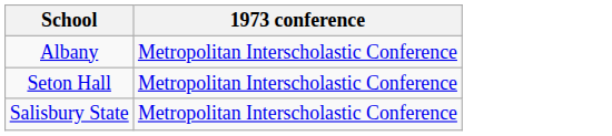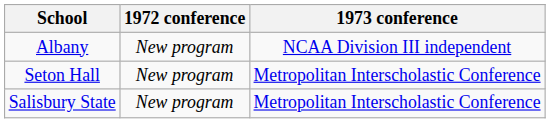+ column: 1972 conference | New program | New program | New program
Albany | 1973 conference: Metropolitan Interscholastic Conference -> NCAA Division III independent
